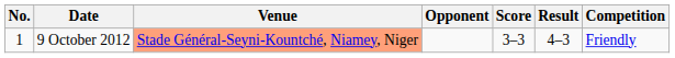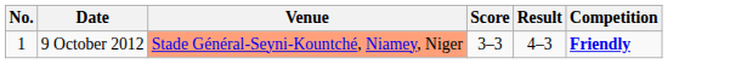- column: Opponent
9 October 2012 | Competition: normal -> bold
